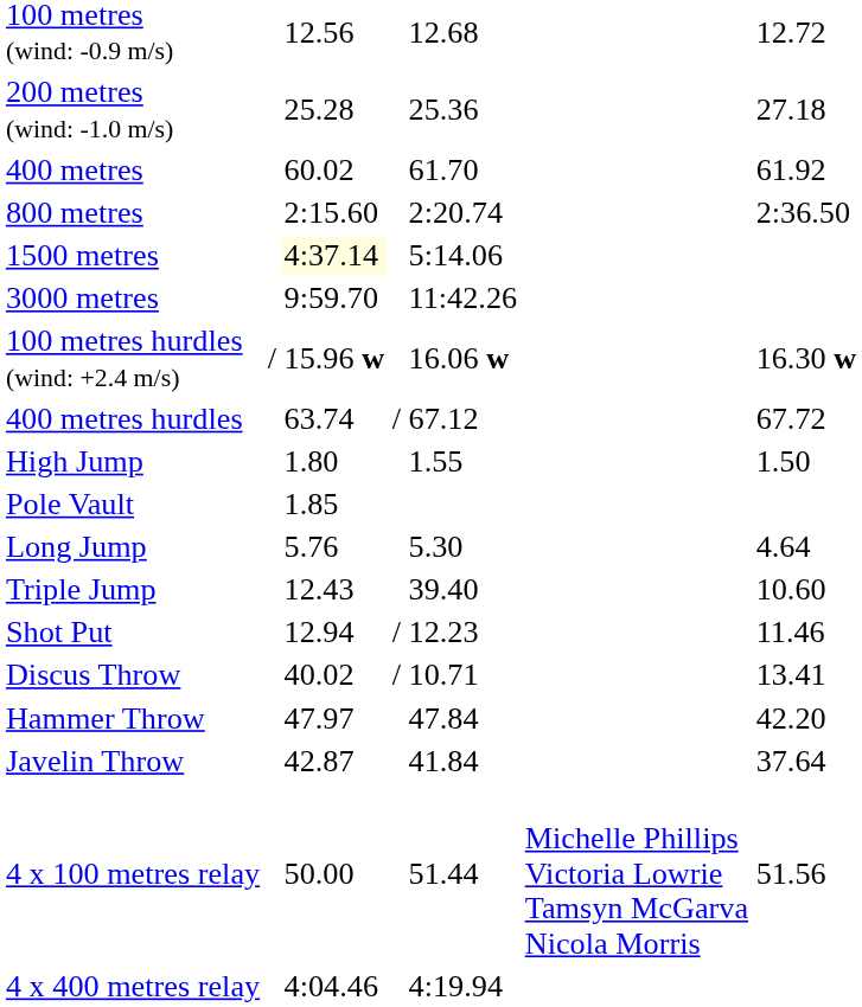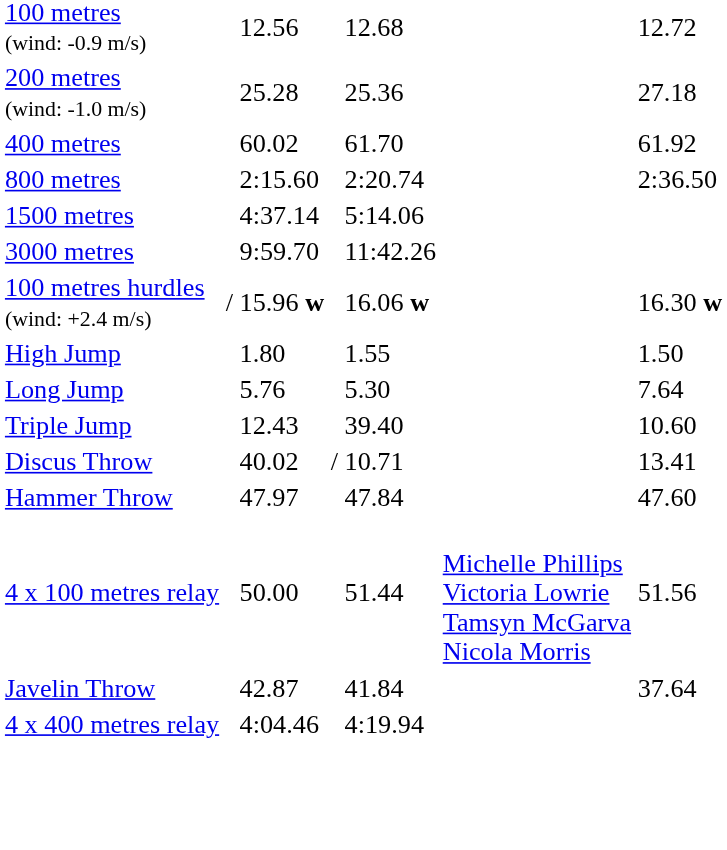1500 metres | column 3: lightyellow background -> no background
- row: 400 metres hurdles | 63.74 | / | 67.12 | 67.72
- row: Pole Vault | 1.85
Long Jump | column 7: 4.64 -> 7.64
- row: Shot Put | 12.94 | / | 12.23 | 11.46
Hammer Throw | column 7: 42.20 -> 47.60
rows swapped: Javelin Throw <-> 4 x 100 metres relay
